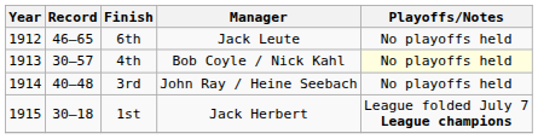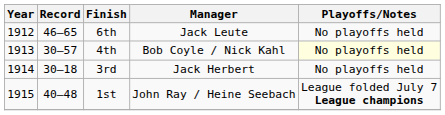3rd | Record: 40–48 -> 30–18
3rd | Manager: John Ray / Heine Seebach -> Jack Herbert
1st | Record: 30–18 -> 40–48
1st | Manager: Jack Herbert -> John Ray / Heine Seebach
